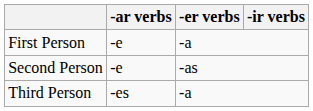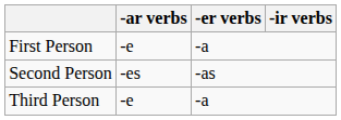Second Person | -ar verbs: -e -> -es
Third Person | -ar verbs: -es -> -e
